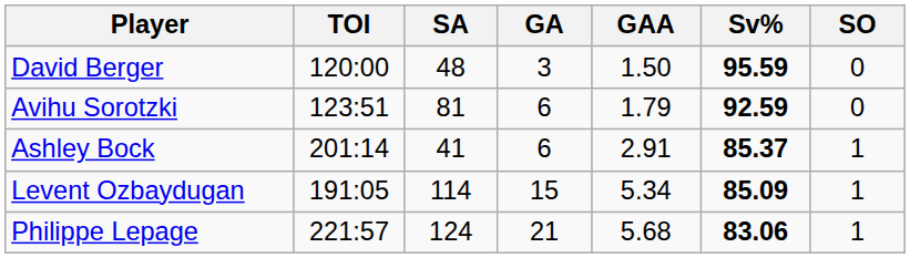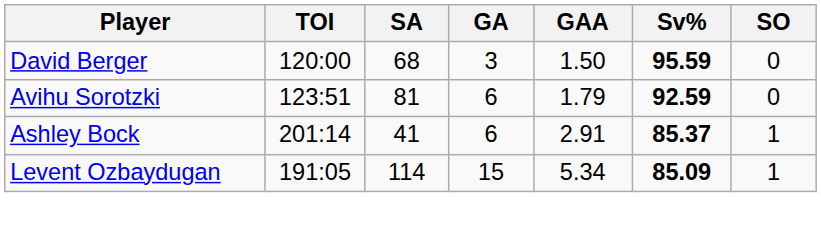David Berger | SA: 48 -> 68
- row: Philippe Lepage | 221:57 | 124 | 21 | 5.68 | 83.06 | 1
